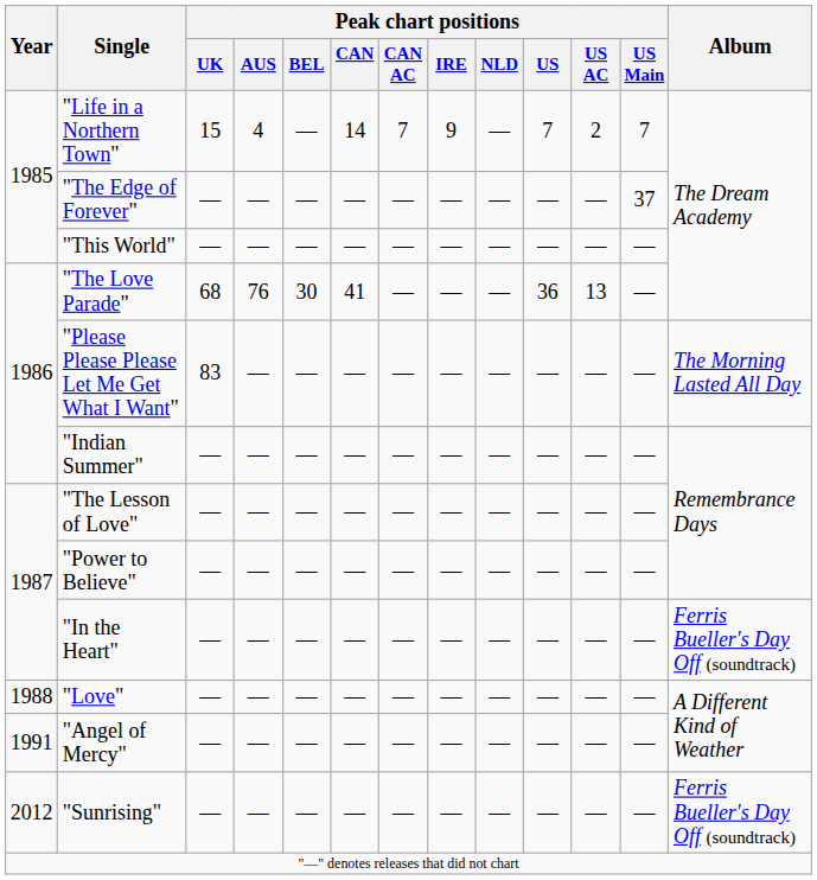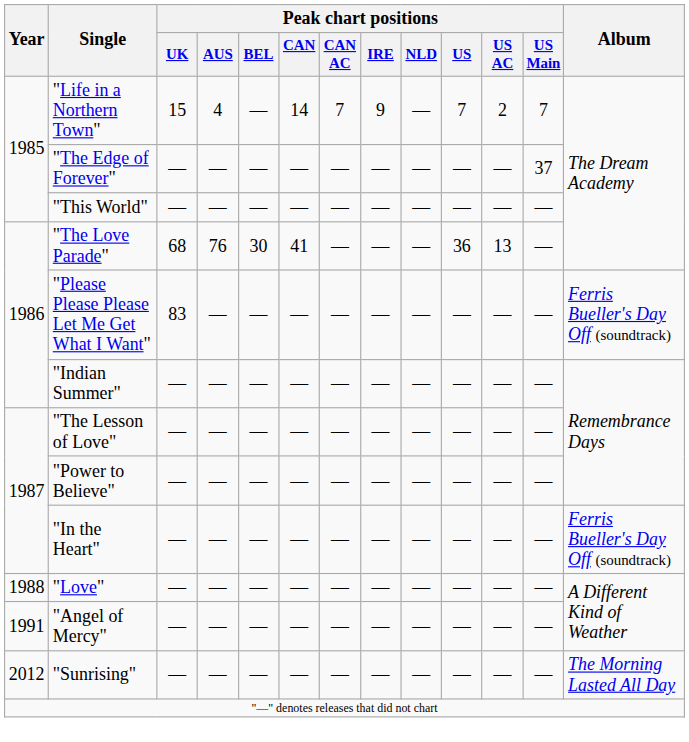"Please Please Please Let Me Get What I Want" | Album: The Morning Lasted All Day -> Ferris Bueller's Day Off (soundtrack)
"Sunrising" | Album: Ferris Bueller's Day Off (soundtrack) -> The Morning Lasted All Day
